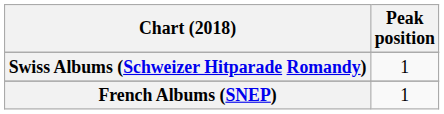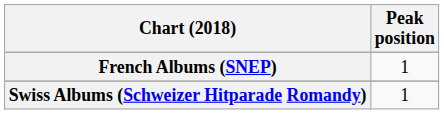rows swapped: French Albums (SNEP) <-> Swiss Albums (Schweizer Hitparade Romandy)
